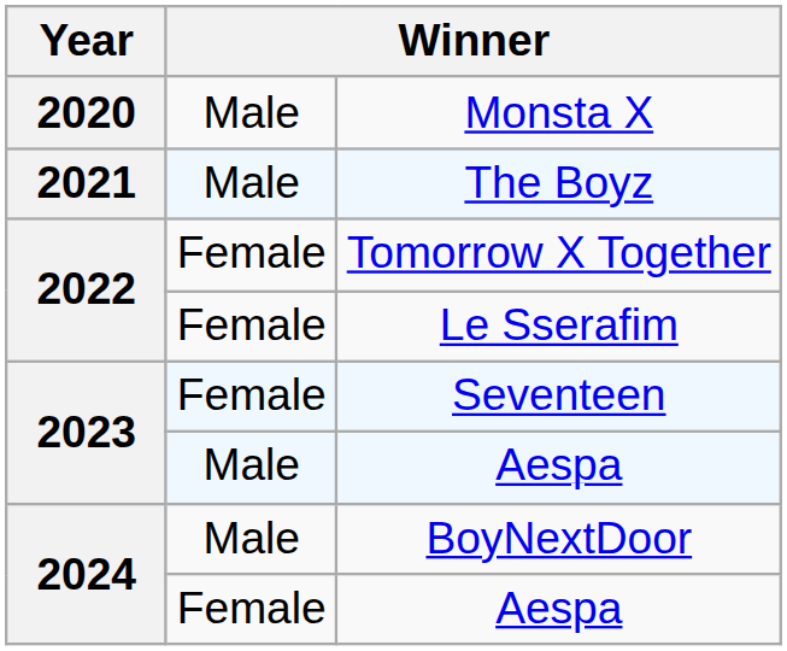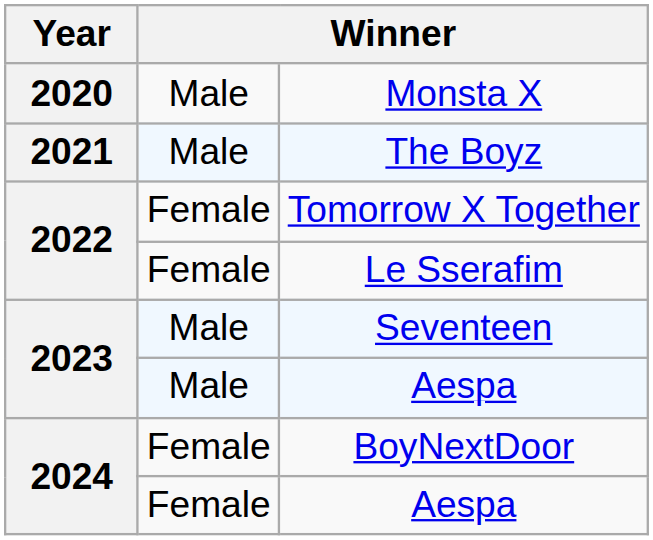Seventeen | column 2: Female -> Male
BoyNextDoor | column 2: Male -> Female
